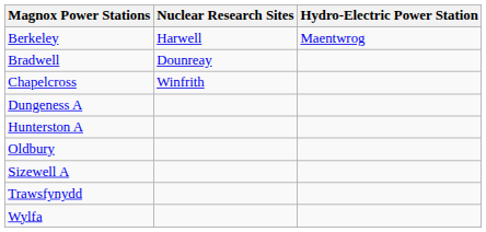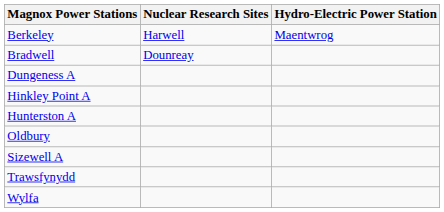- row: Chapelcross | Winfrith
+ row: Hinkley Point A
